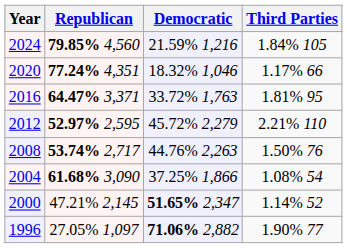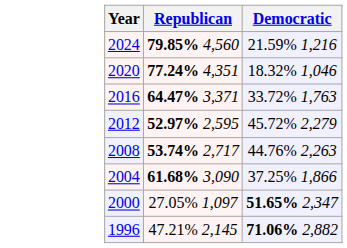- column: Third Parties | 1.84% 105 | 1.17% 66 | 1.81% 95 | 2.21% 110 | 1.50% 76 | 1.08% 54 | 1.14% 52 | 1.90% 77
2000 | Republican: 47.21% 2,145 -> 27.05% 1,097
1996 | Republican: 27.05% 1,097 -> 47.21% 2,145
